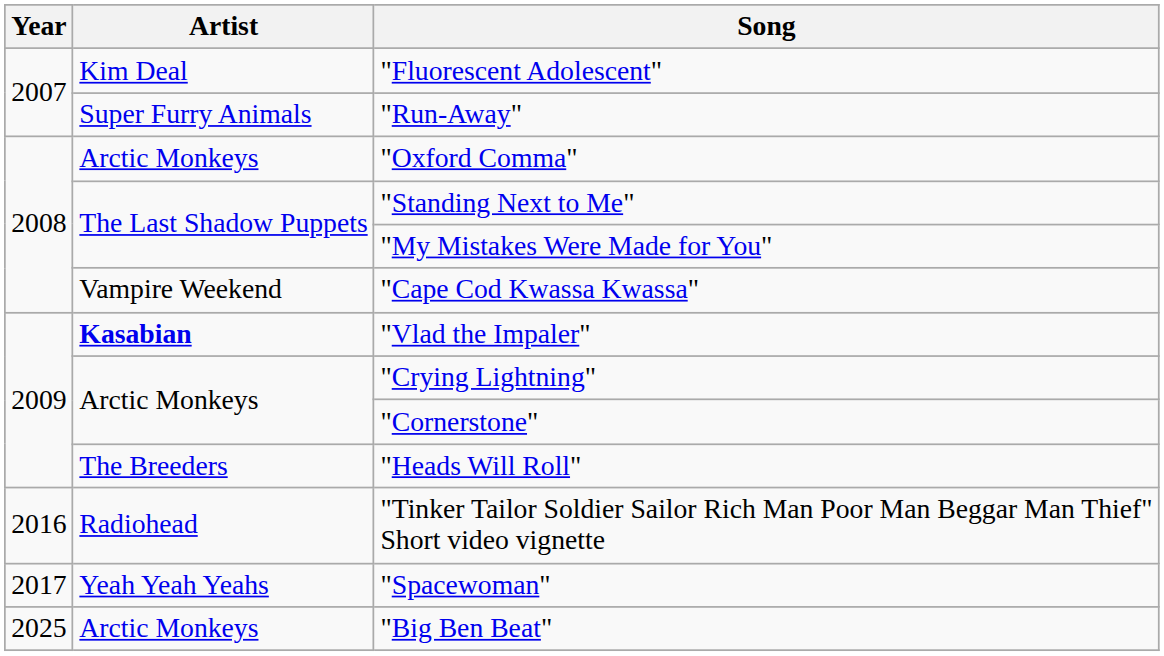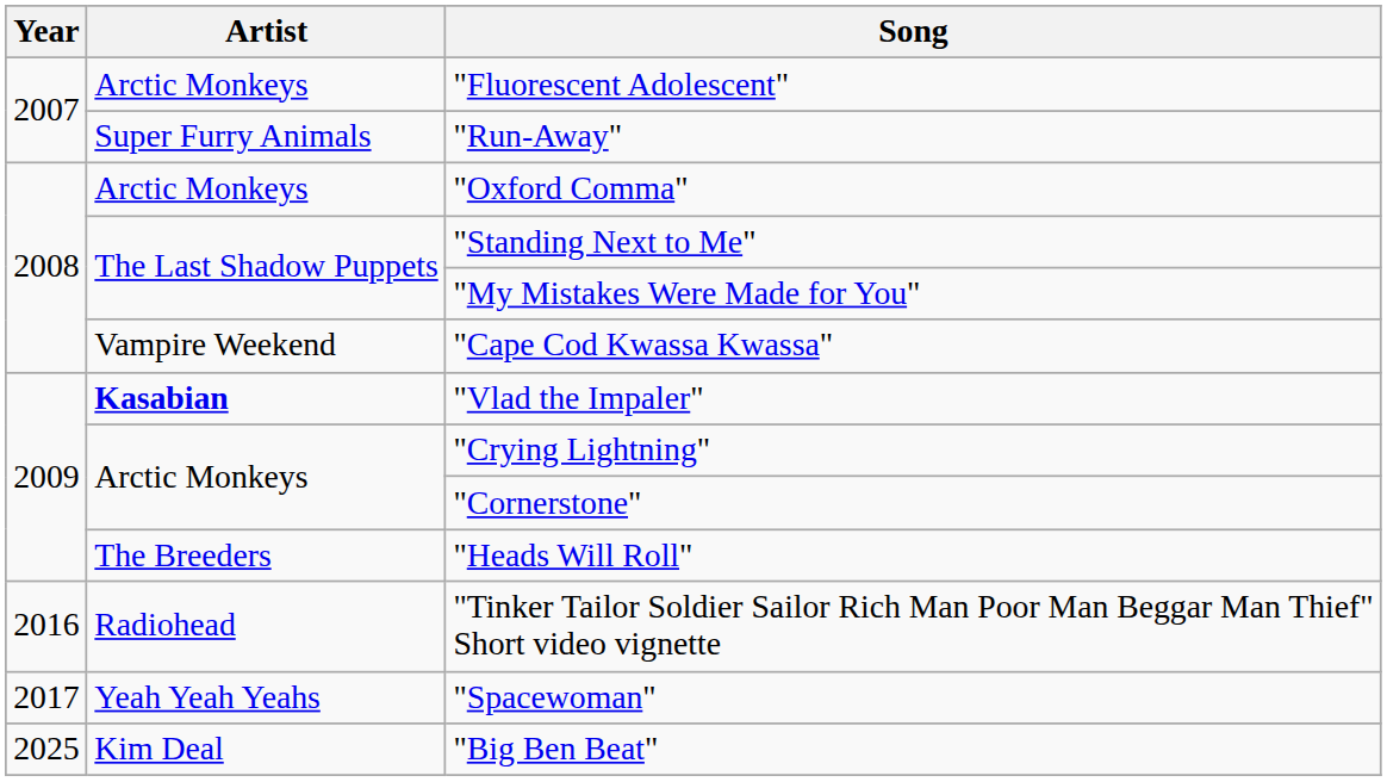"Fluorescent Adolescent" | Artist: Kim Deal -> Arctic Monkeys
"Big Ben Beat" | Artist: Arctic Monkeys -> Kim Deal
